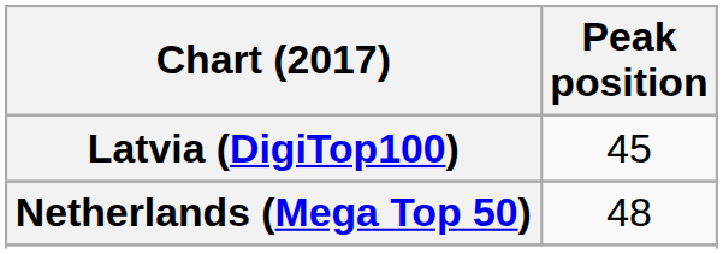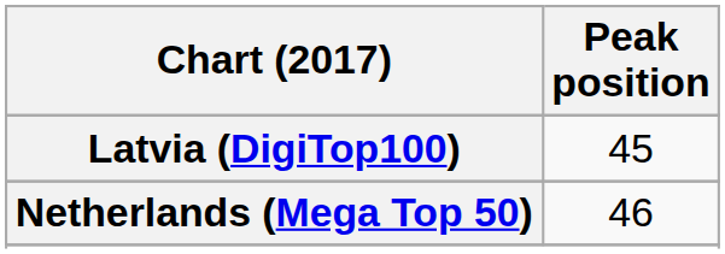Netherlands (Mega Top 50) | Peak position: 48 -> 46
